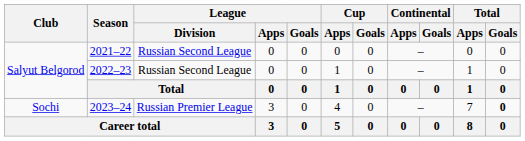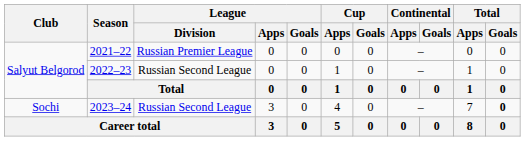2021–22 | League / Division: Russian Second League -> Russian Premier League
2023–24 | League / Division: Russian Premier League -> Russian Second League
